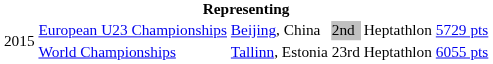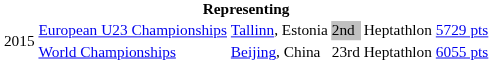European U23 Championships | column 3: Beijing, China -> Tallinn, Estonia
World Championships | column 3: Tallinn, Estonia -> Beijing, China
